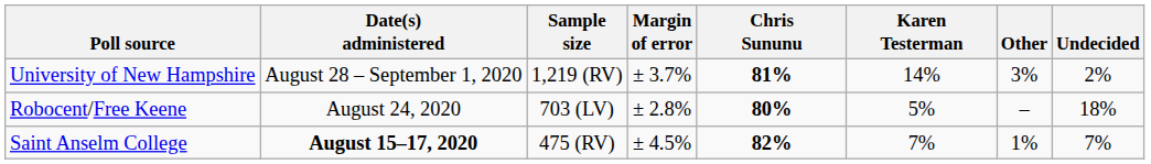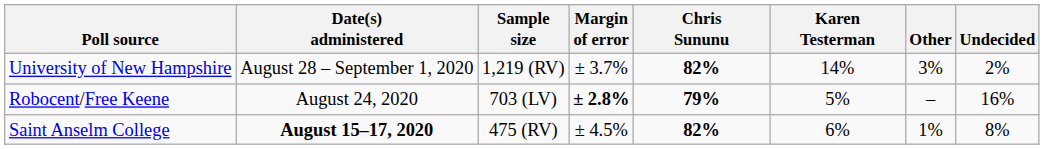University of New Hampshire | Chris Sununu: 81% -> 82%
Robocent/Free Keene | Margin of error: normal -> bold
Robocent/Free Keene | Chris Sununu: 80% -> 79%
Robocent/Free Keene | Undecided: 18% -> 16%
Saint Anselm College | Karen Testerman: 7% -> 6%
Saint Anselm College | Undecided: 7% -> 8%
